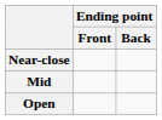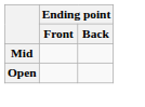- row: Near-close
